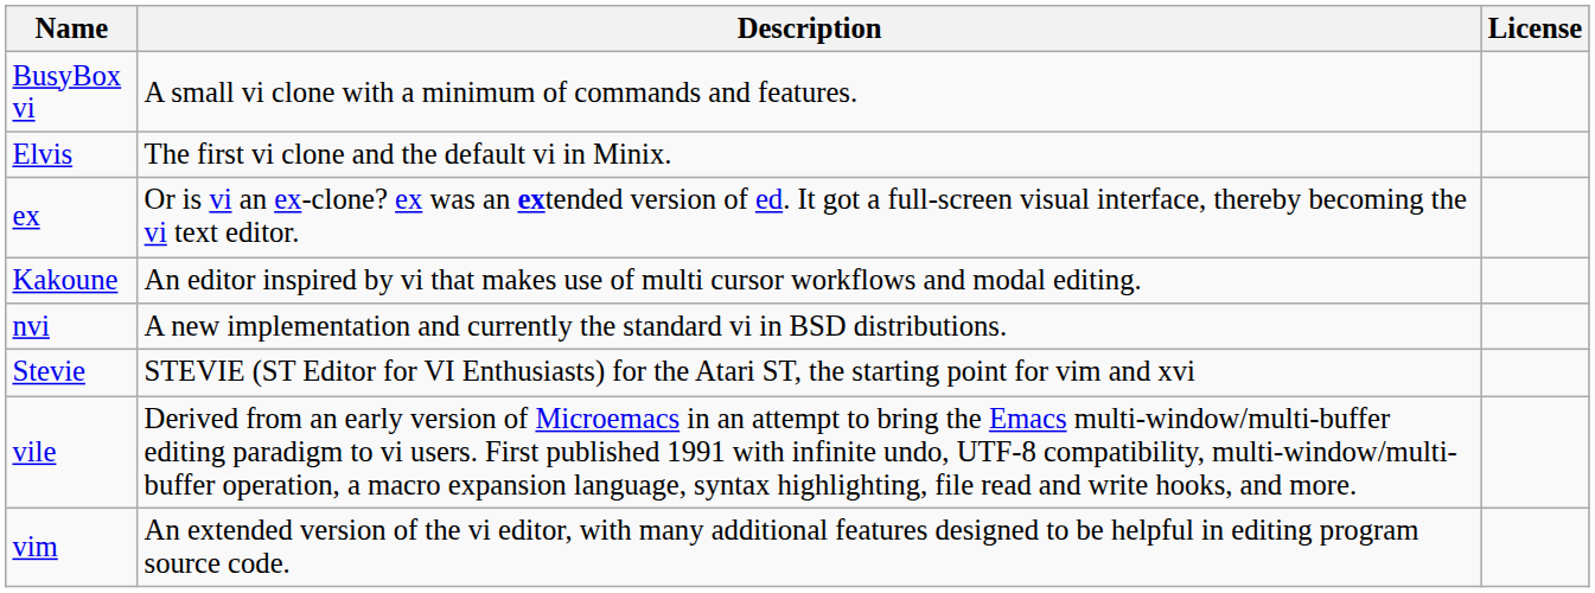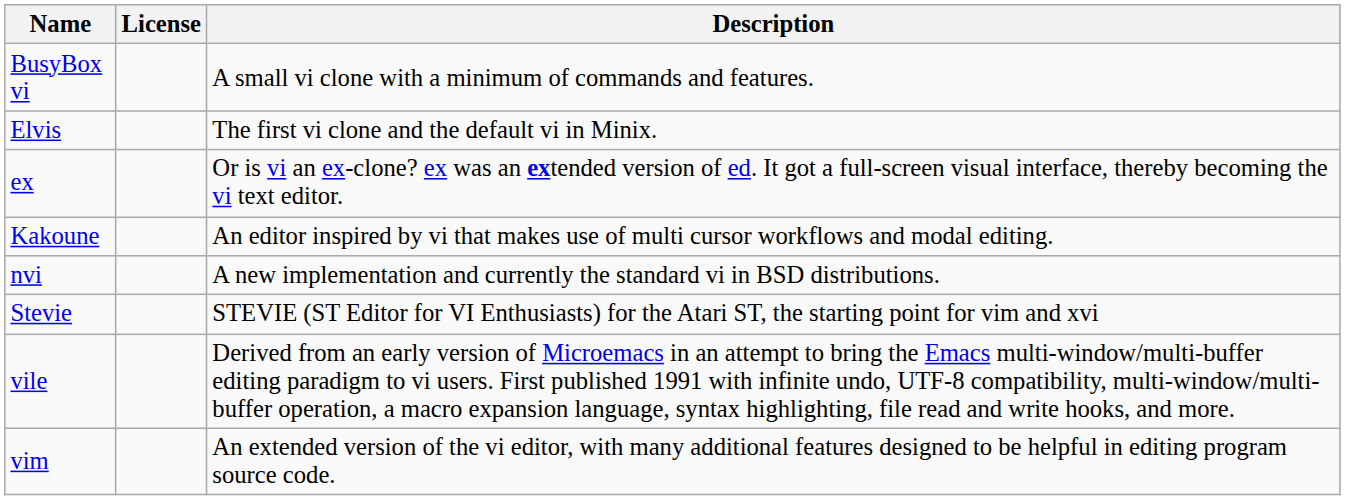columns swapped: Description <-> License
